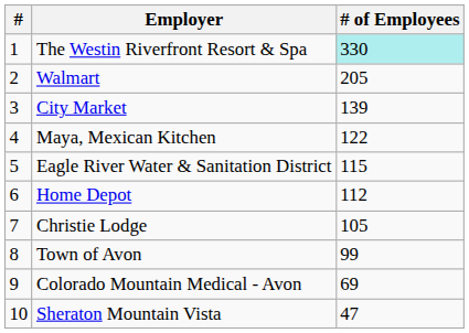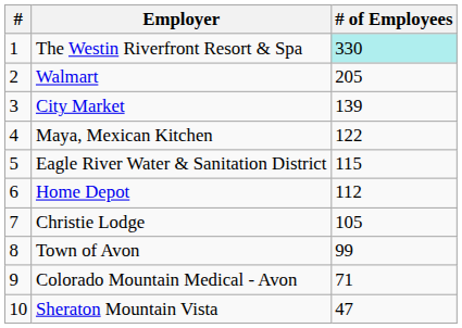Colorado Mountain Medical - Avon | # of Employees: 69 -> 71
